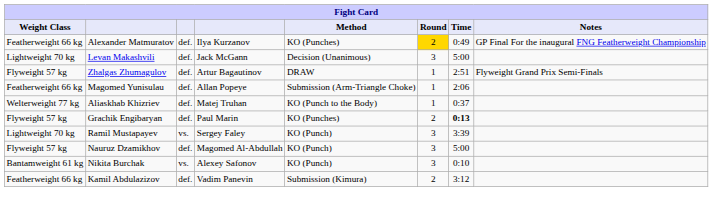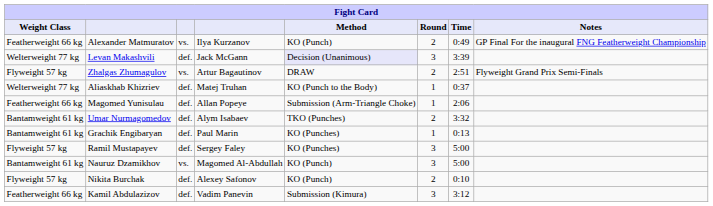Alexander Matmuratov | column 3: def. -> vs.
Alexander Matmuratov | Method: KO (Punches) -> KO (Punch)
Alexander Matmuratov | Round: gold background -> no background
Levan Makashvili | Weight Class: Lightweight 70 kg -> Welterweight 77 kg
Levan Makashvili | Method: no background -> lavender background
Levan Makashvili | Time: 5:00 -> 3:39
Zhalgas Zhumagulov | column 3: def. -> vs.
Zhalgas Zhumagulov | Round: 1 -> 2
rows swapped: Aliaskhab Khizriev <-> Magomed Yunisulau
+ row: Bantamweight 61 kg | Umar Nurmagomedov | def. | Alym Isabaev | TKO (Punches) | 2 | 3:32
Grachik Engibaryan | Weight Class: Flyweight 57 kg -> Bantamweight 61 kg
Grachik Engibaryan | Round: 2 -> 1
Grachik Engibaryan | Time: bold -> normal
Ramil Mustapayev | Weight Class: Lightweight 70 kg -> Flyweight 57 kg
Ramil Mustapayev | column 3: vs. -> def.
Ramil Mustapayev | Method: KO (Punch) -> KO (Punches)
Ramil Mustapayev | Time: 3:39 -> 5:00
Nauruz Dzamikhov | Weight Class: Flyweight 57 kg -> Bantamweight 61 kg
Nauruz Dzamikhov | column 3: def. -> vs.
Nikita Burchak | Weight Class: Bantamweight 61 kg -> Flyweight 57 kg
Nikita Burchak | column 3: vs. -> def.
Nikita Burchak | Round: 3 -> 2
Kamil Abdulazizov | Round: 2 -> 3
